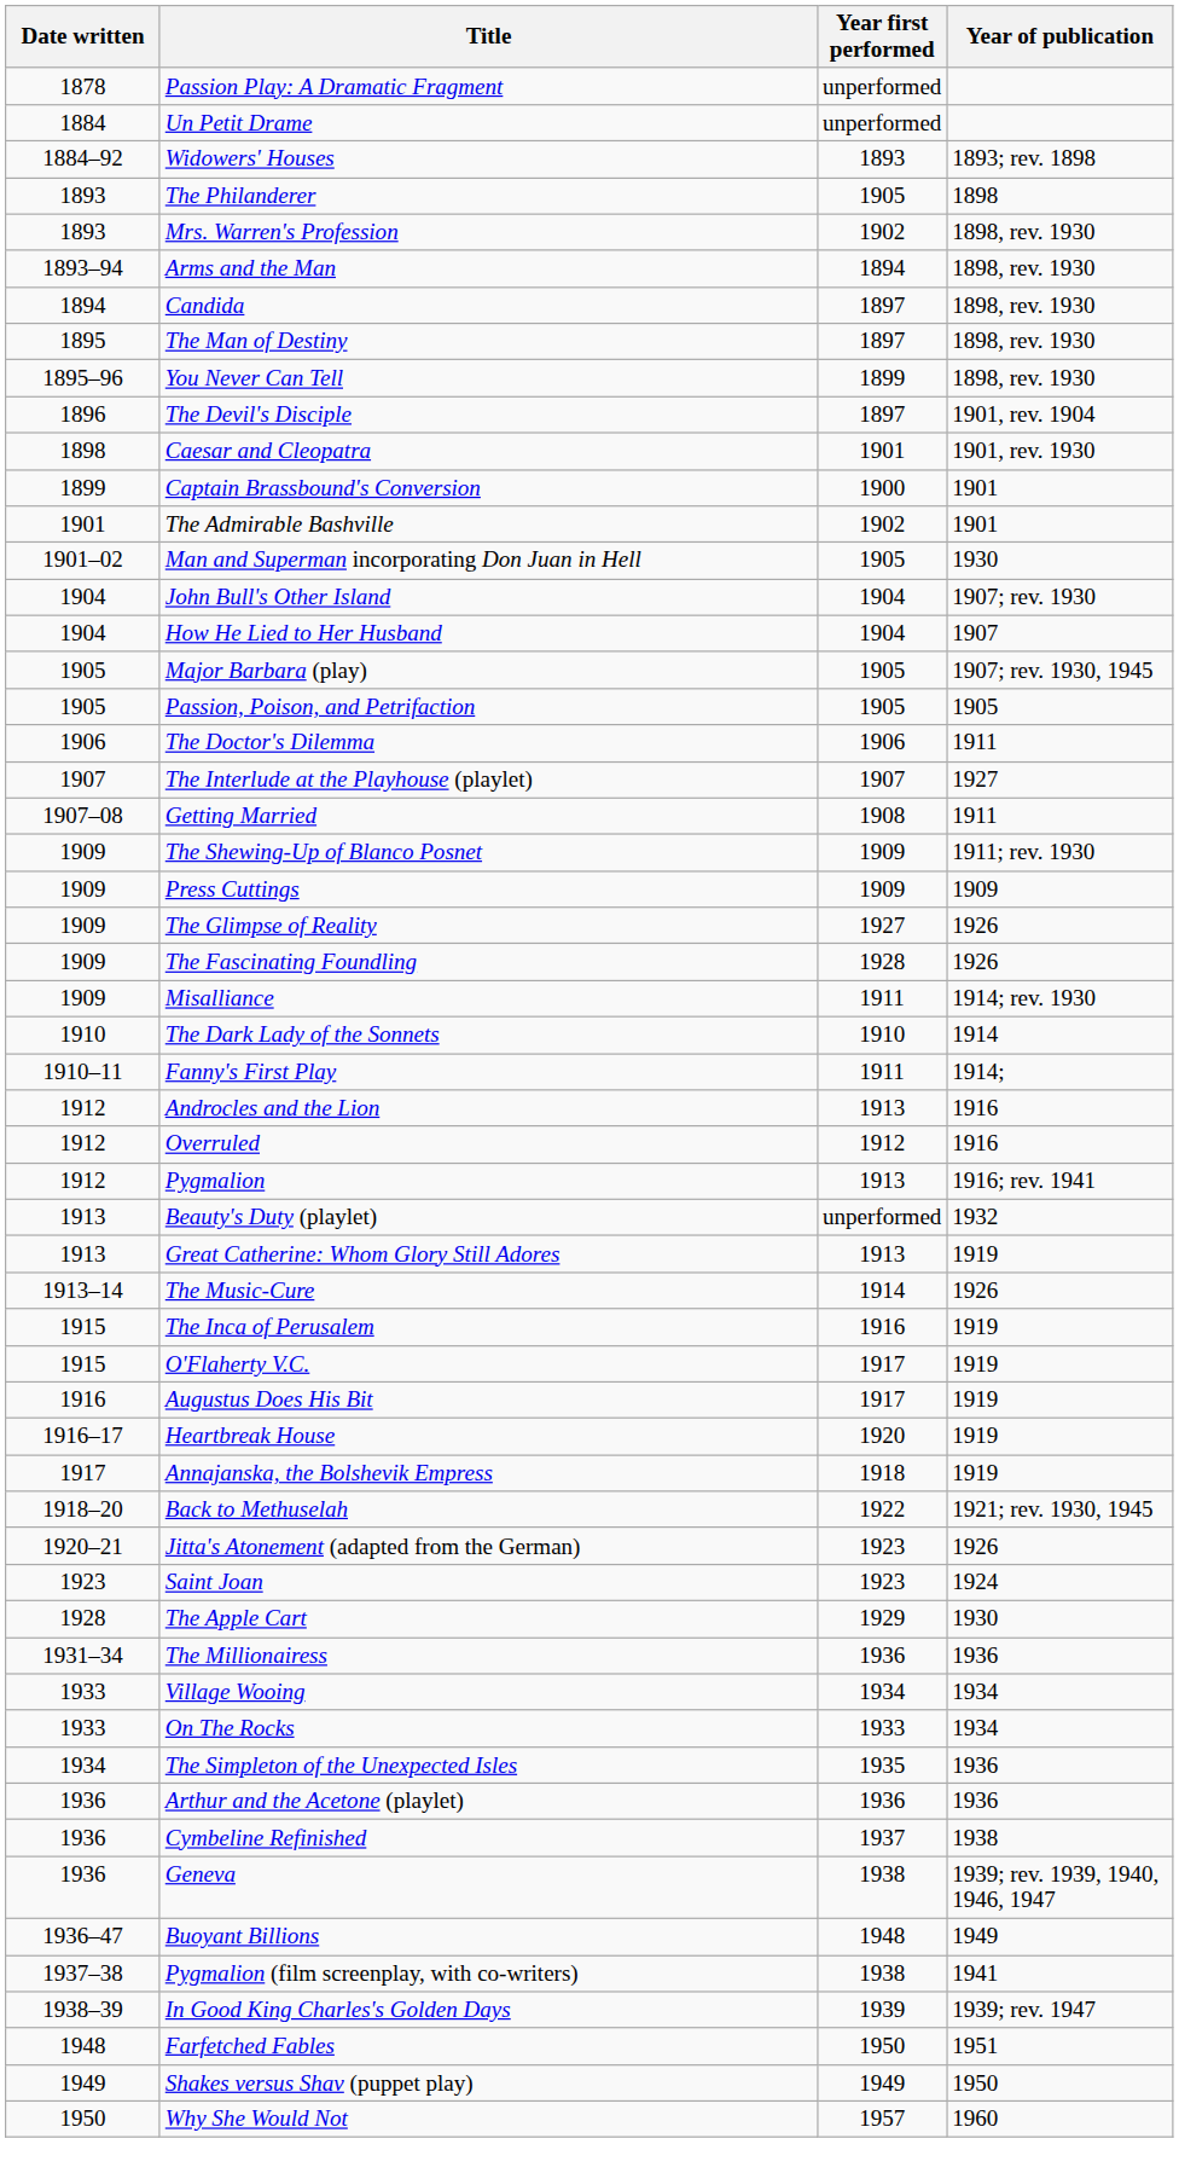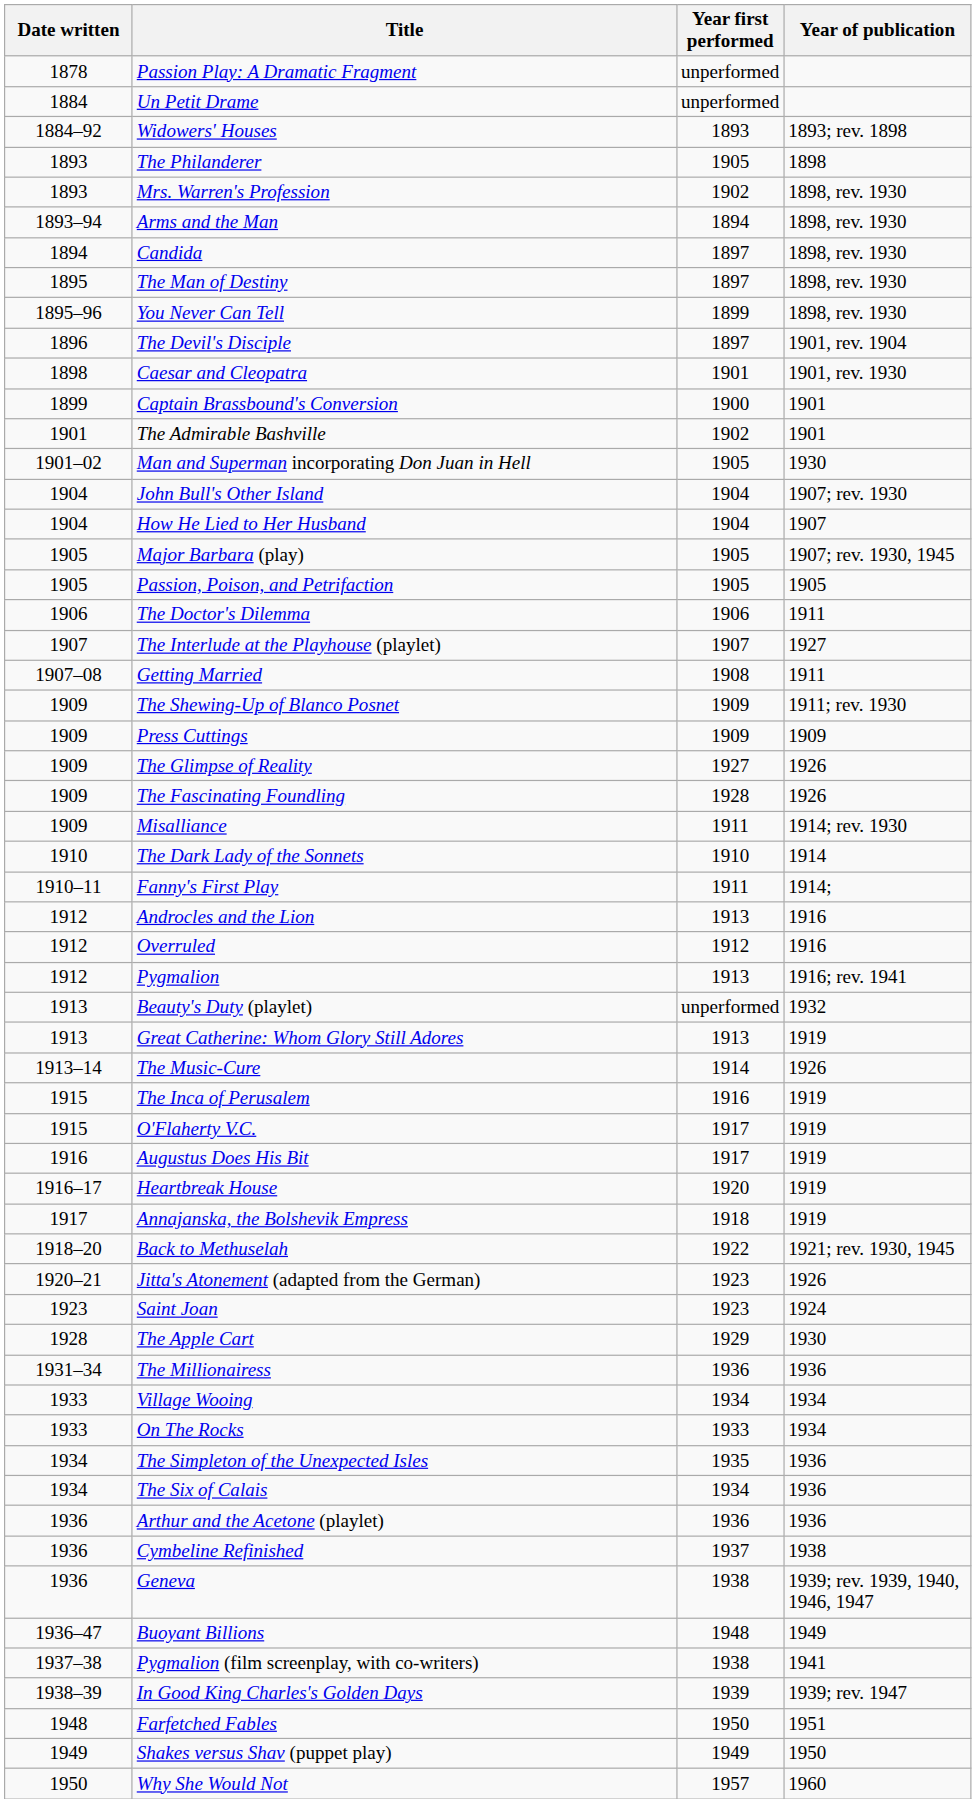+ row: 1934 | The Six of Calais | 1934 | 1936
